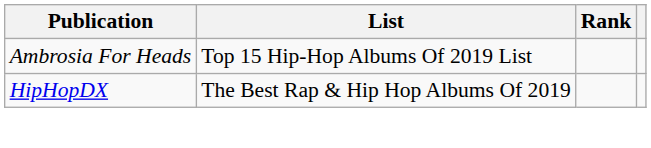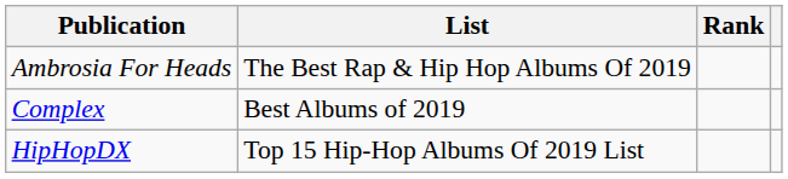Ambrosia For Heads | List: Top 15 Hip-Hop Albums Of 2019 List -> The Best Rap & Hip Hop Albums Of 2019
+ row: Complex | Best Albums of 2019
HipHopDX | List: The Best Rap & Hip Hop Albums Of 2019 -> Top 15 Hip-Hop Albums Of 2019 List
